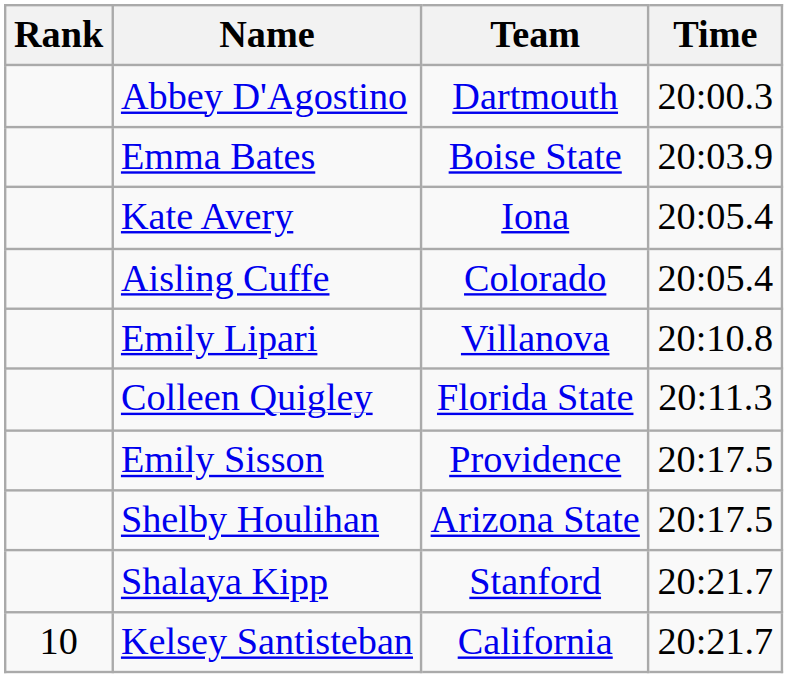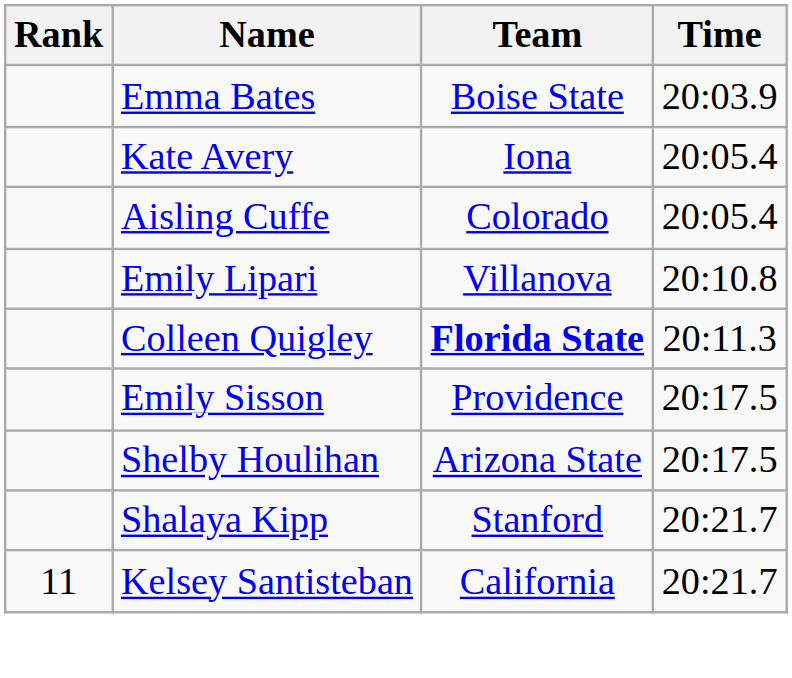- row: Abbey D'Agostino | Dartmouth | 20:00.3
Colleen Quigley | Team: normal -> bold
Kelsey Santisteban | Rank: 10 -> 11
